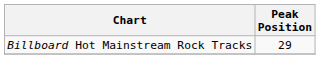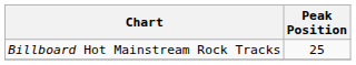Billboard Hot Mainstream Rock Tracks | Peak Position: 29 -> 25
